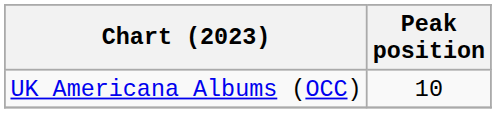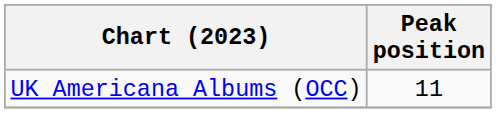UK Americana Albums (OCC) | Peak position: 10 -> 11
